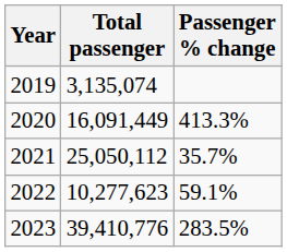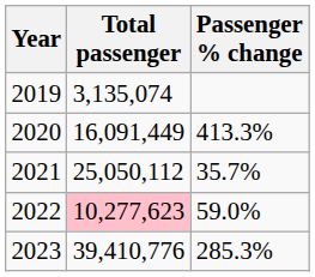2022 | Total passenger: no background -> pink background
2022 | Passenger % change: 59.1% -> 59.0%
2023 | Passenger % change: 283.5% -> 285.3%
